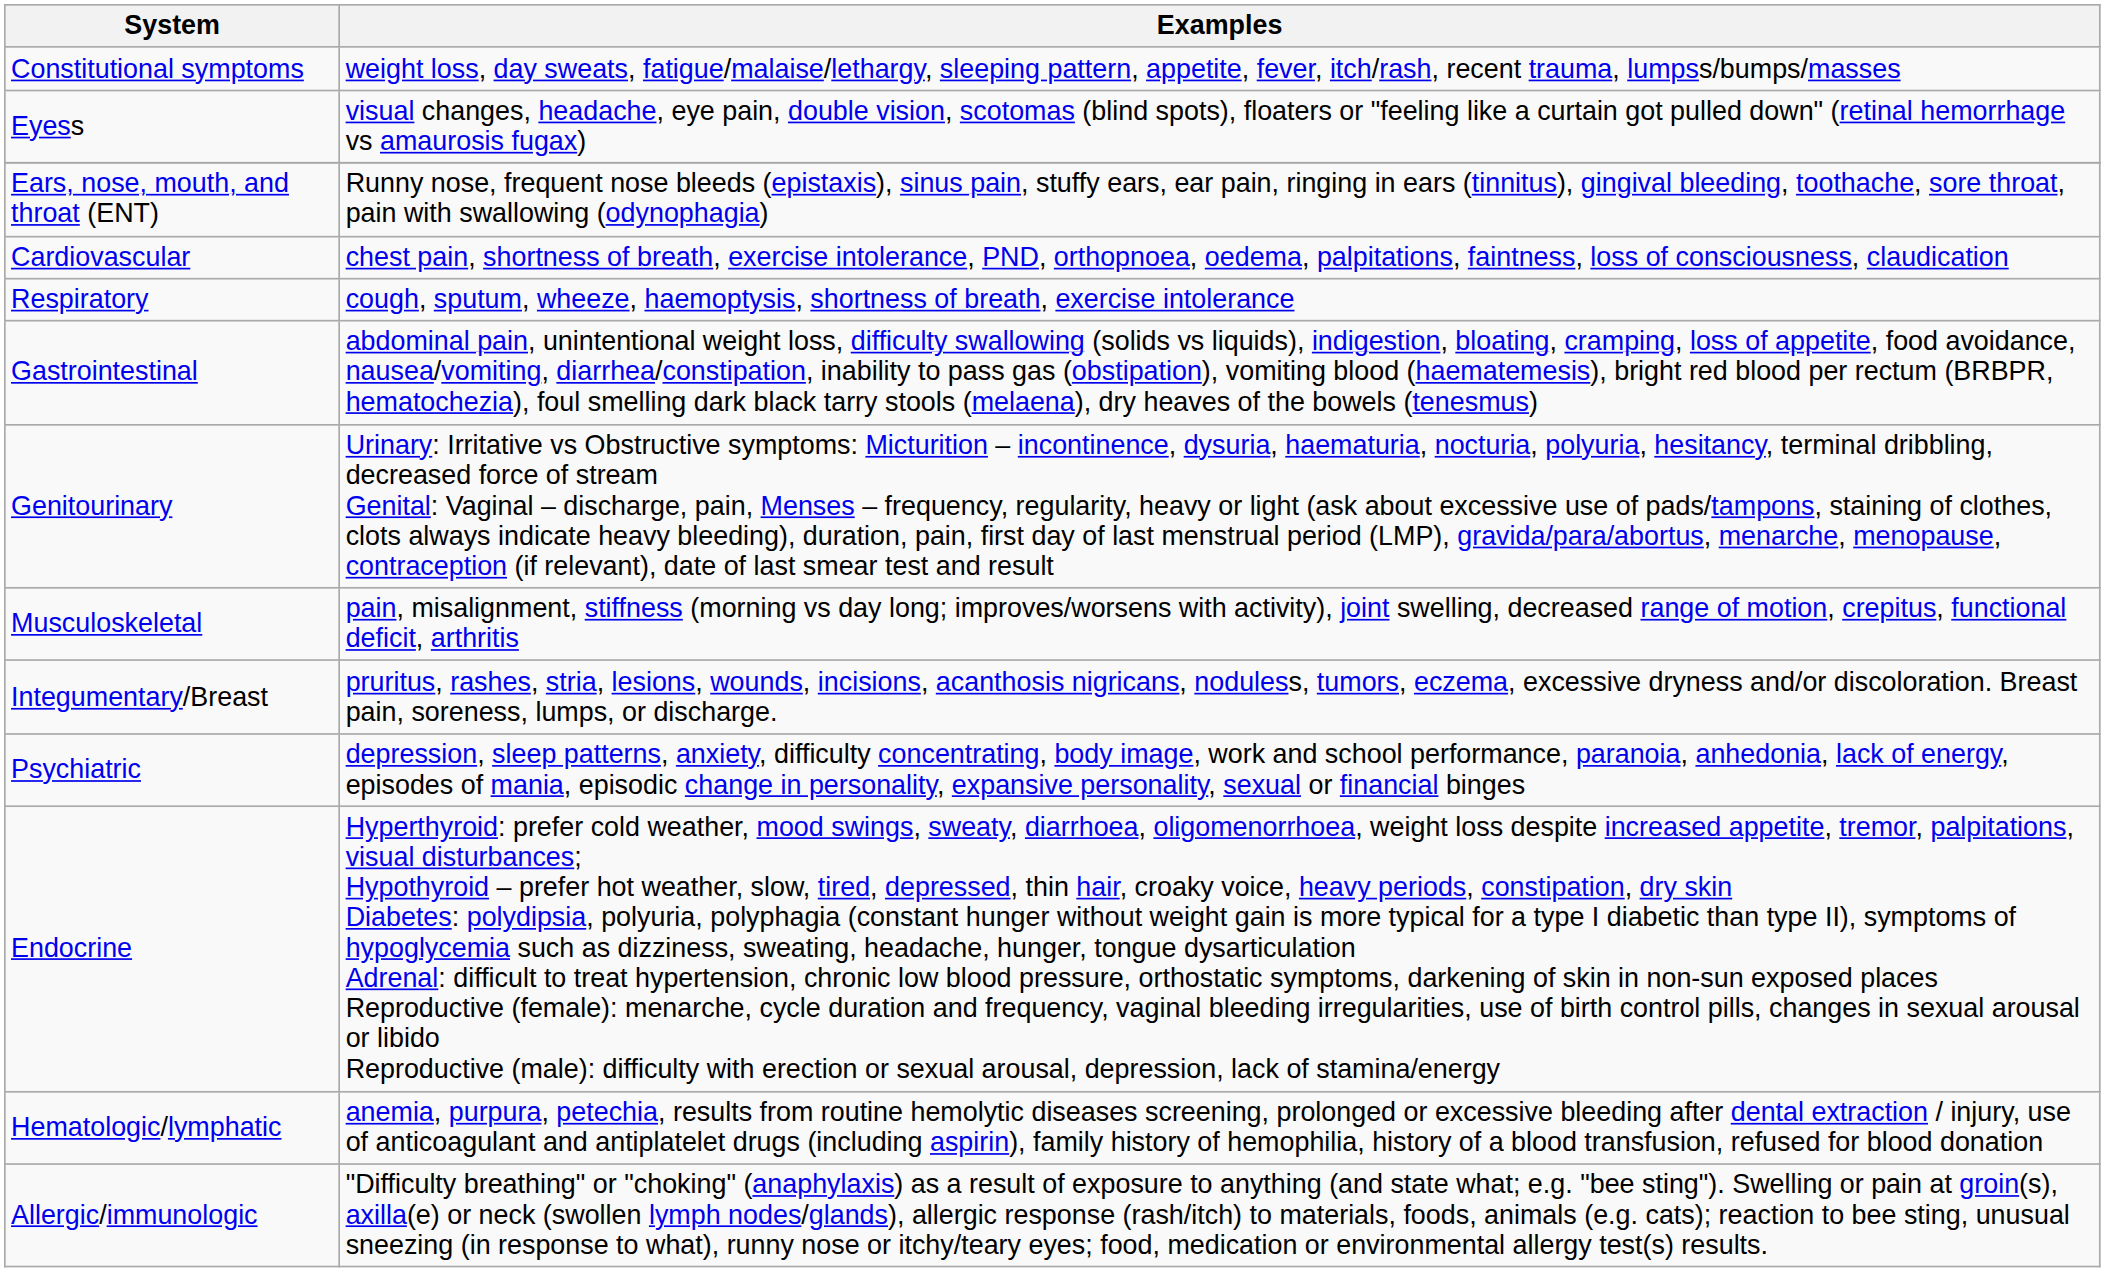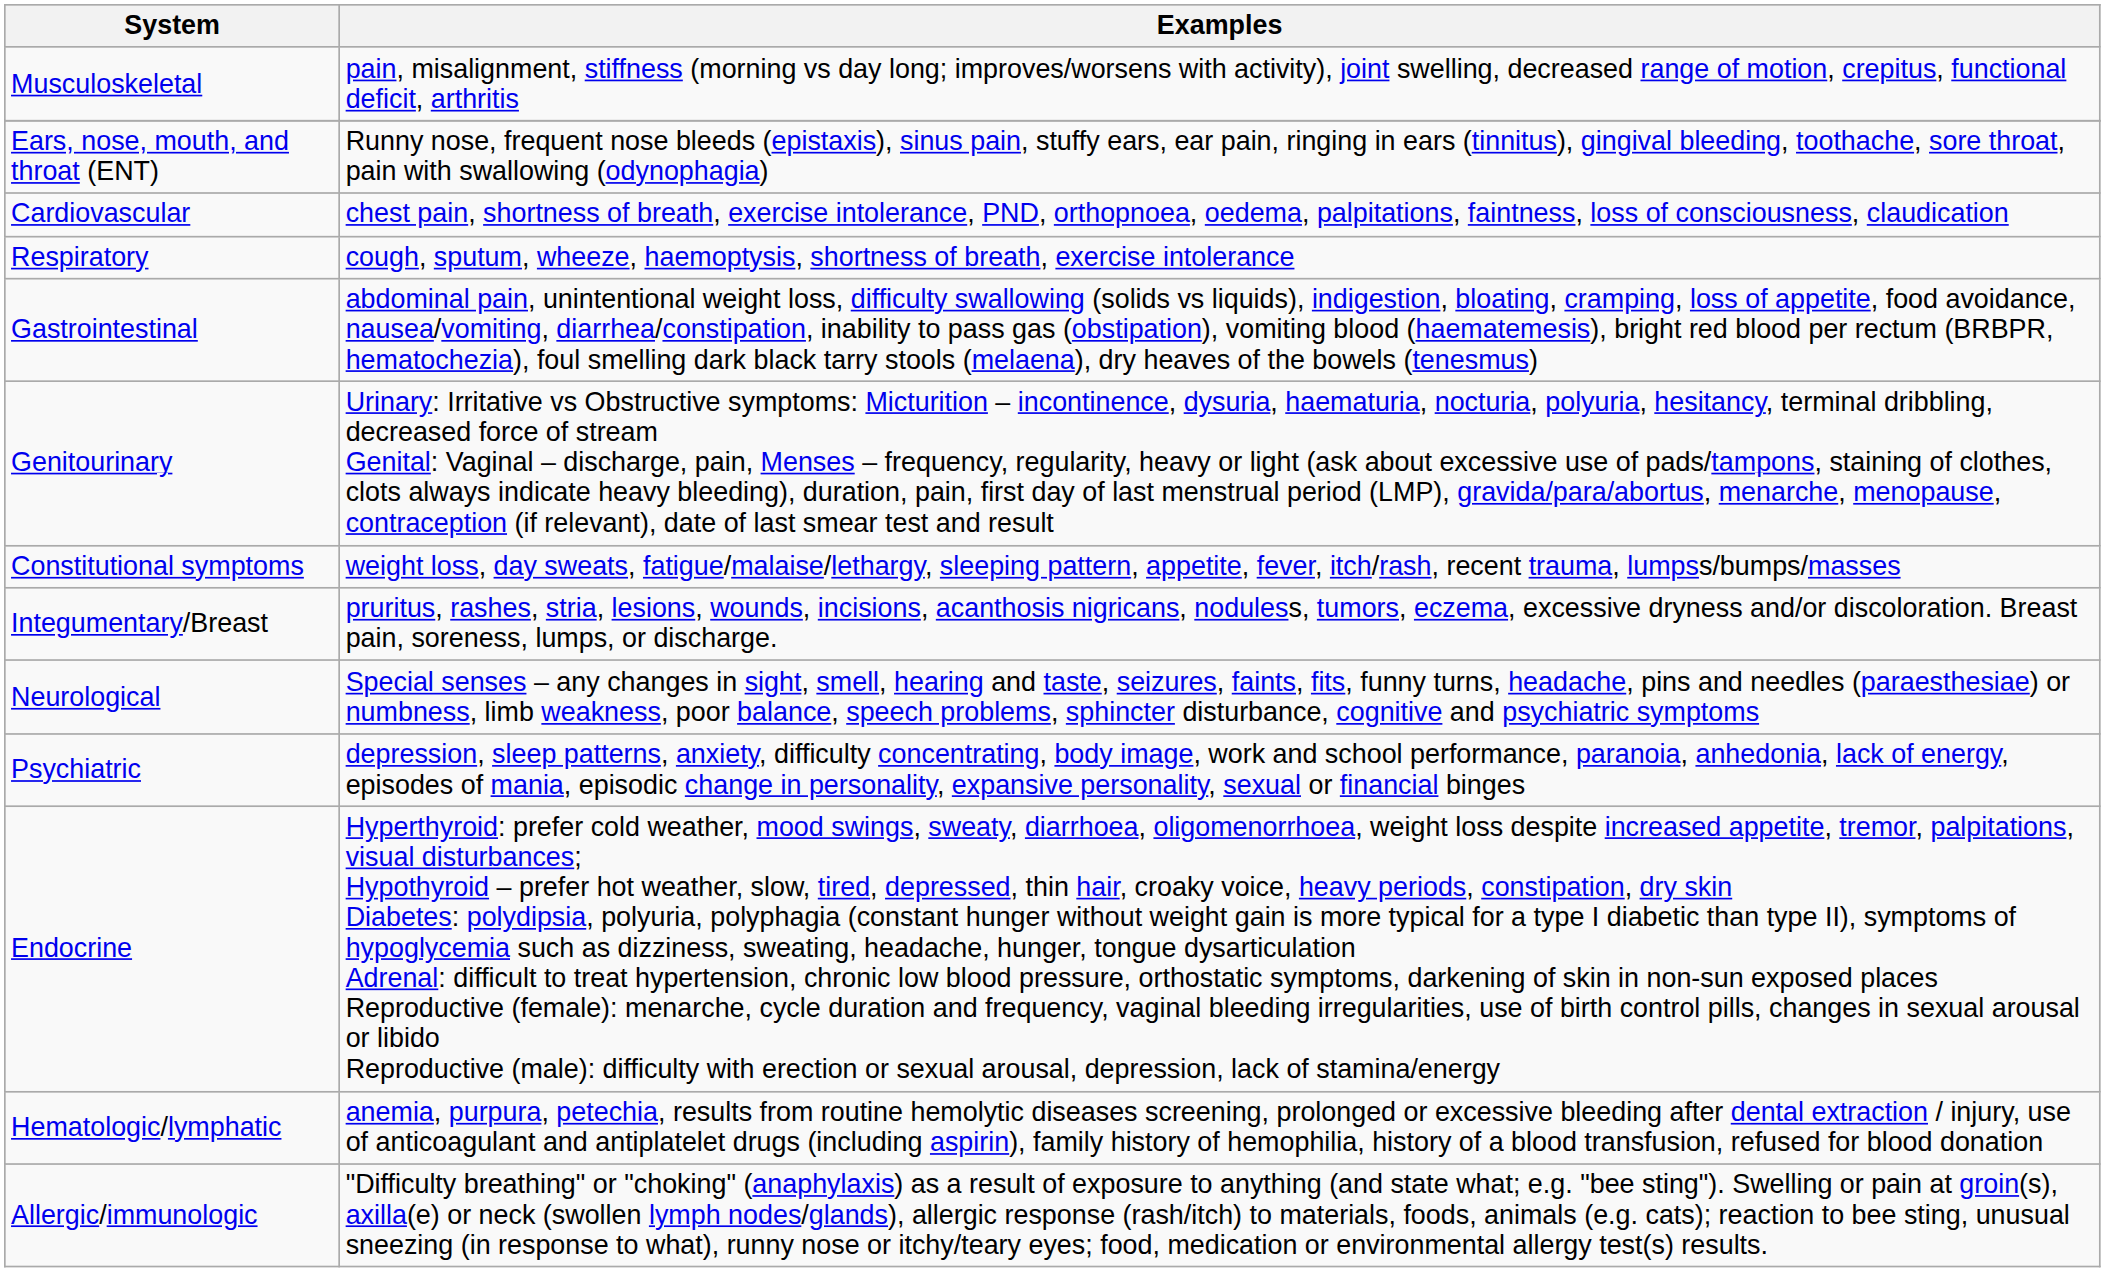rows swapped: Constitutional symptoms <-> Musculoskeletal
- row: Eyess | visual changes, headache, eye pain, double vision, scotomas (blind spots), floaters or "feeling like a curtain got pulled down" (retinal hemorrhage vs amaurosis fugax)
+ row: Neurological | Special senses – any changes in sight, smell, hearing and taste, seizures, faints, fits, funny turns, headache, pins and needles (paraesthesiae) or numbness, limb weakness, poor balance, speech problems, sphincter disturbance, cognitive and psychiatric symptoms
